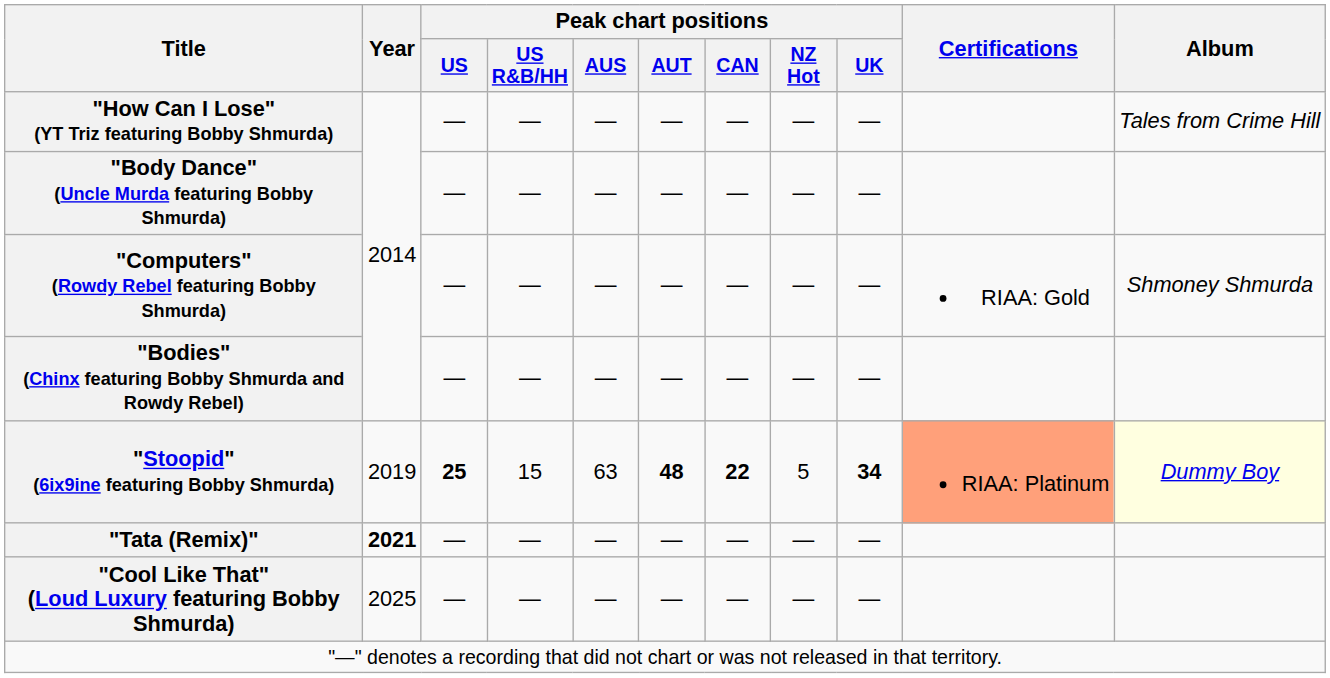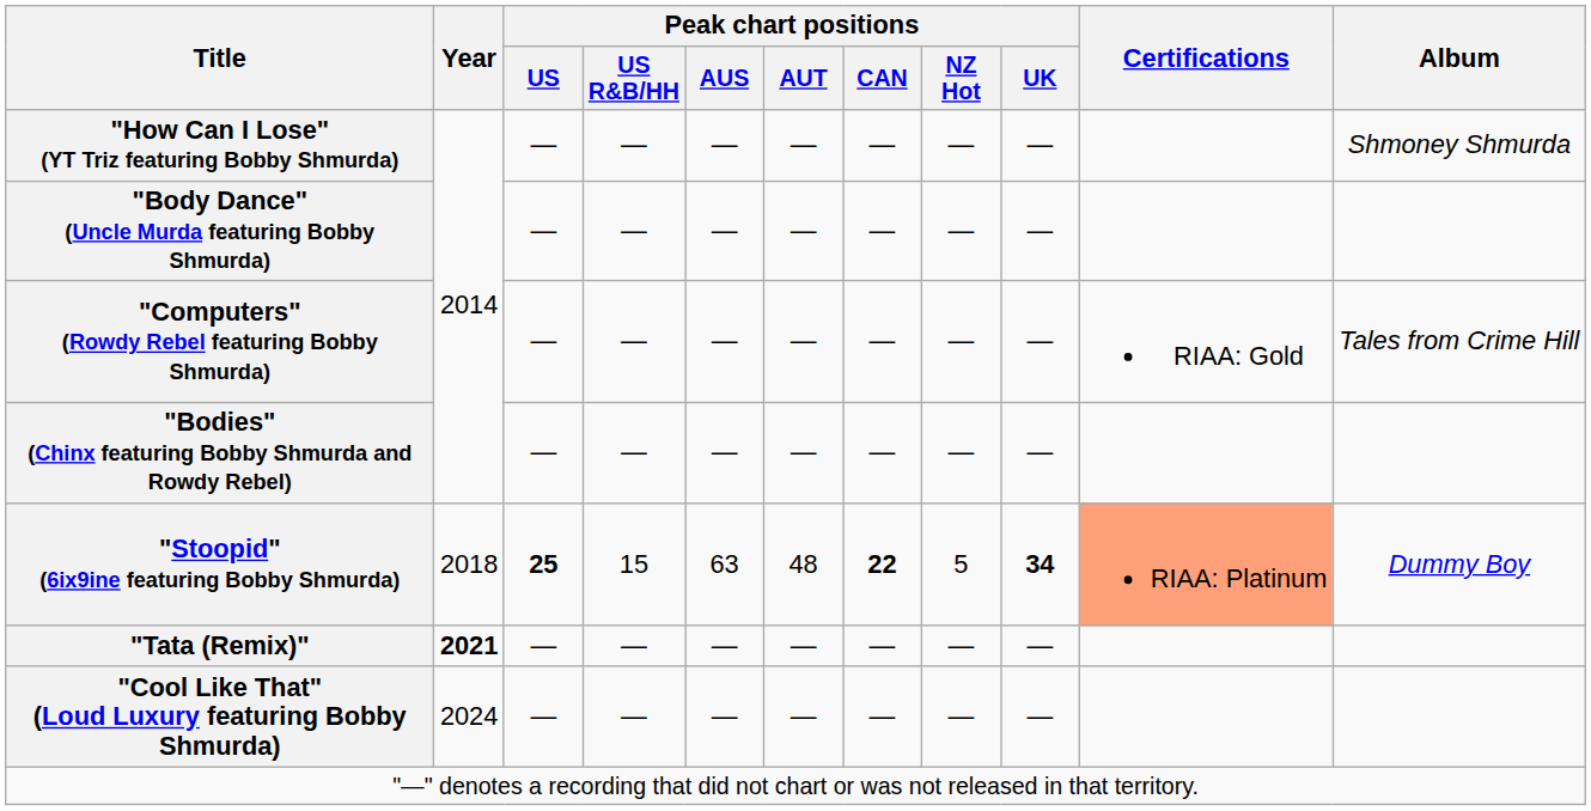"How Can I Lose" (YT Triz featuring Bobby Shmurda) | Album: Tales from Crime Hill -> Shmoney Shmurda
"Computers" (Rowdy Rebel featuring Bobby Shmurda) | Album: Shmoney Shmurda -> Tales from Crime Hill
"Stoopid" (6ix9ine featuring Bobby Shmurda) | Year: 2019 -> 2018
"Stoopid" (6ix9ine featuring Bobby Shmurda) | Peak chart positions / AUT: bold -> normal
"Stoopid" (6ix9ine featuring Bobby Shmurda) | Album: lightyellow background -> no background
"Cool Like That" (Loud Luxury featuring Bobby Shmurda) | Year: 2025 -> 2024
